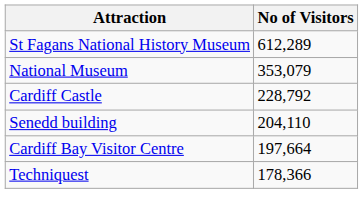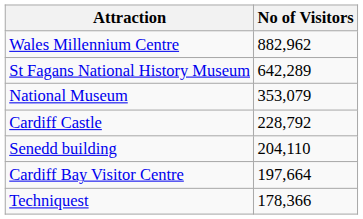+ row: Wales Millennium Centre | 882,962
St Fagans National History Museum | No of Visitors: 612,289 -> 642,289
